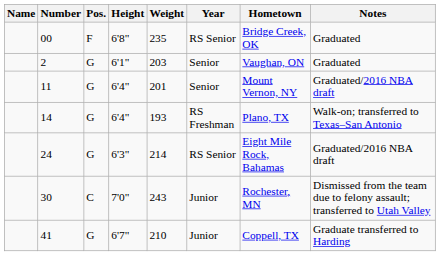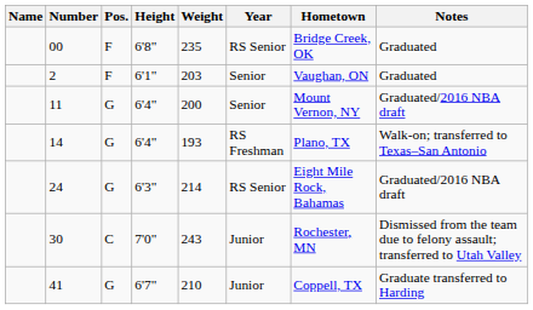2 | Pos.: G -> F
11 | Weight: 201 -> 200
